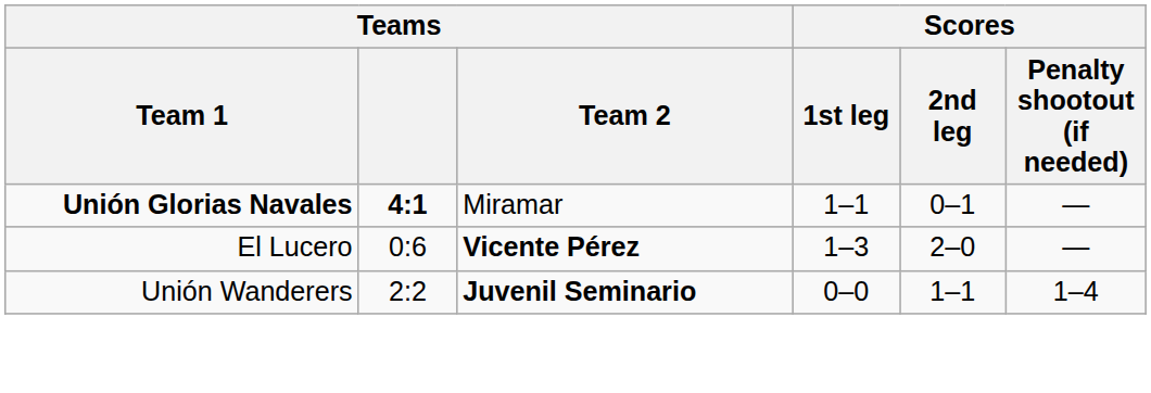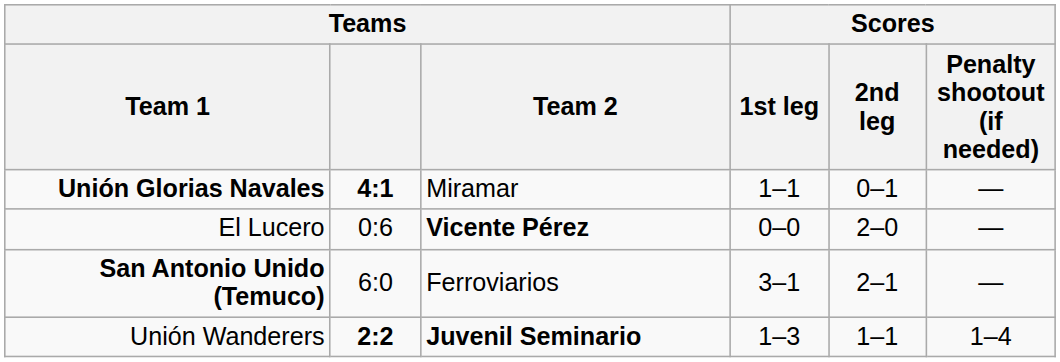El Lucero | Scores / 1st leg: 1–3 -> 0–0
+ row: San Antonio Unido (Temuco) | 6:0 | Ferroviarios | 3–1 | 2–1 | —
Unión Wanderers | Teams: normal -> bold
Unión Wanderers | Scores / 1st leg: 0–0 -> 1–3
